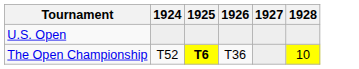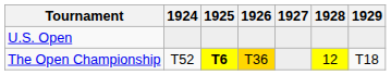+ column: 1929 | T18
The Open Championship | 1926: no background -> gold background
The Open Championship | 1928: 10 -> 12
